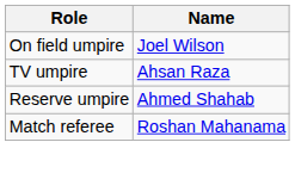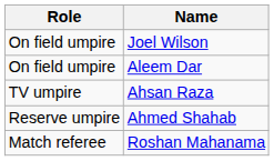+ row: On field umpire | Aleem Dar
